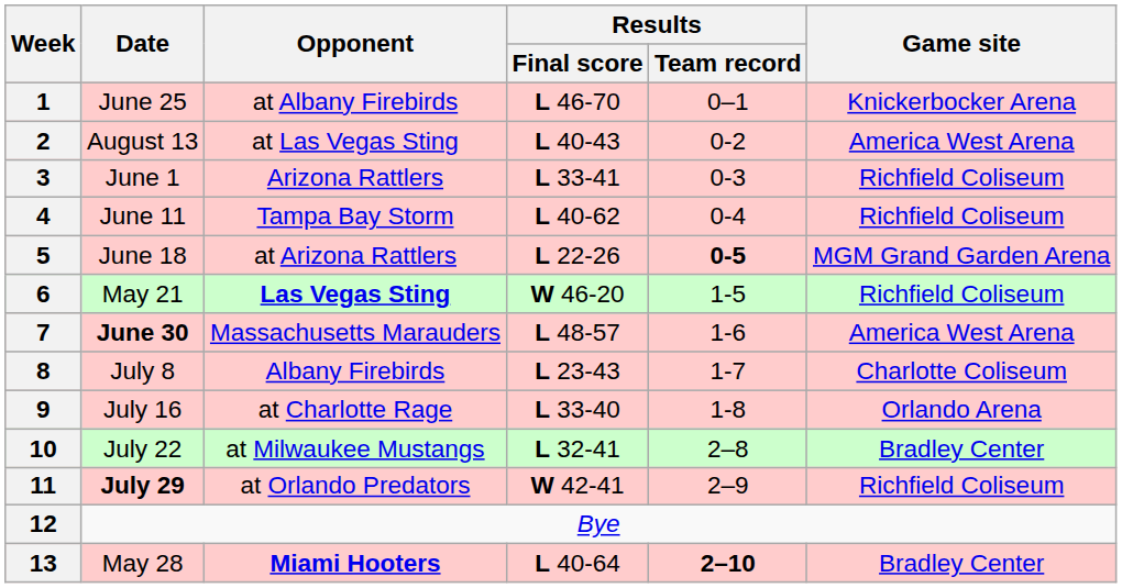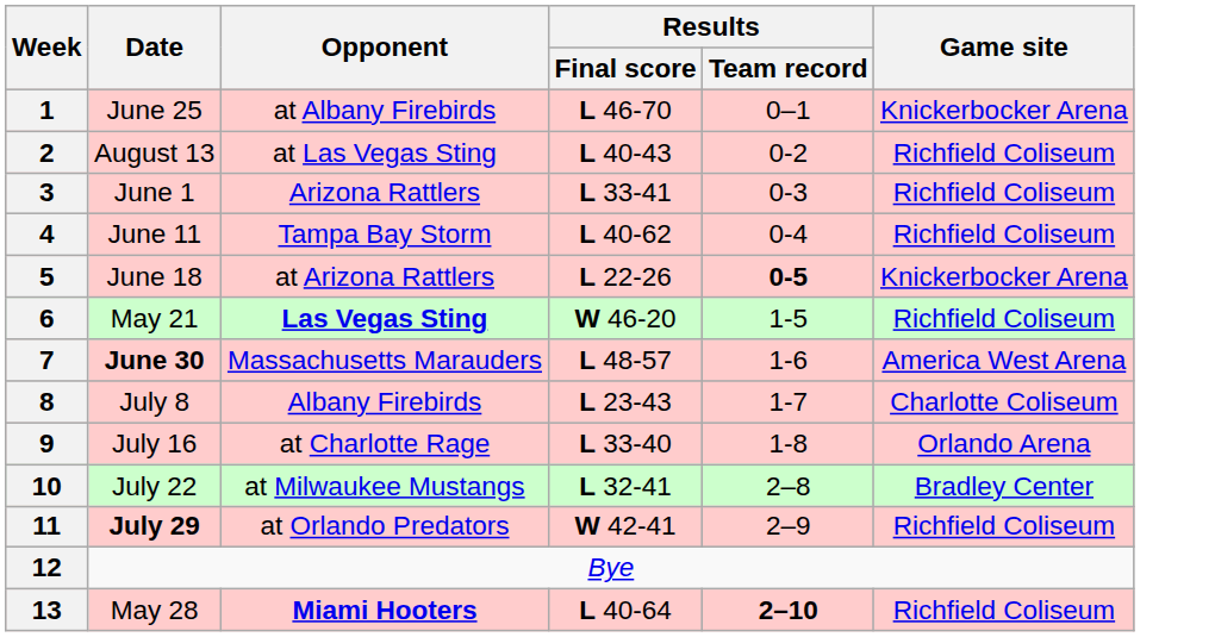2 | Game site: America West Arena -> Richfield Coliseum
5 | Game site: MGM Grand Garden Arena -> Knickerbocker Arena
13 | Game site: Bradley Center -> Richfield Coliseum
